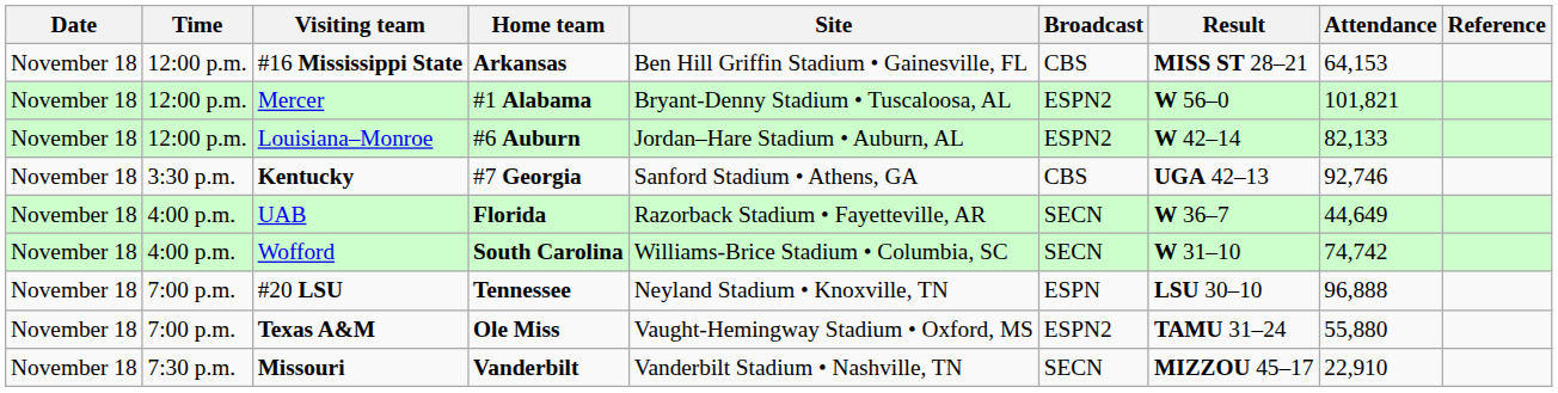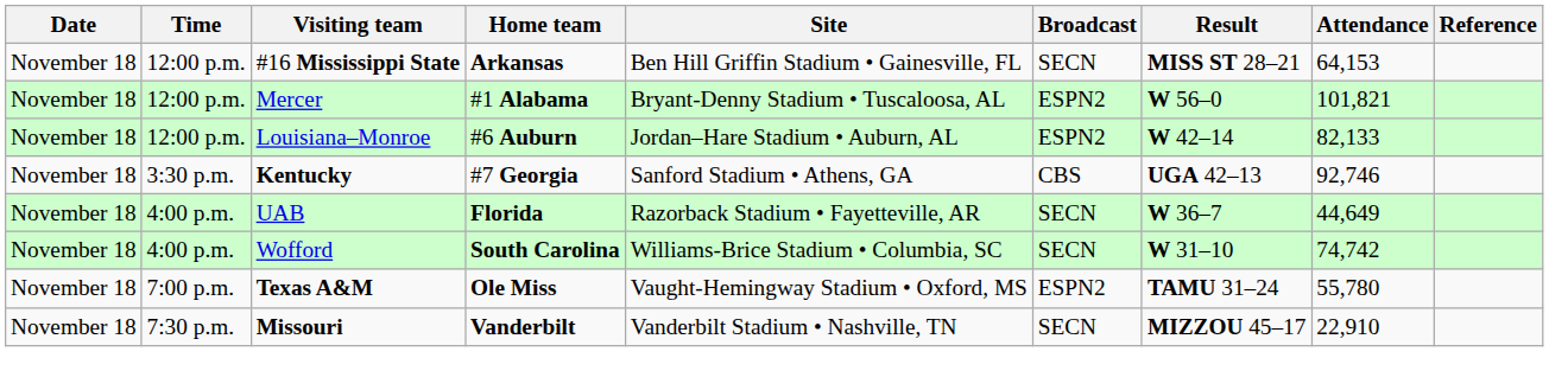#16 Mississippi State | Broadcast: CBS -> SECN
- row: November 18 | 7:00 p.m. | #20 LSU | Tennessee | Neyland Stadium • Knoxville, TN | ESPN | LSU 30–10 | 96,888
Texas A&M | Attendance: 55,880 -> 55,780
